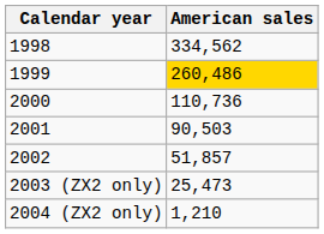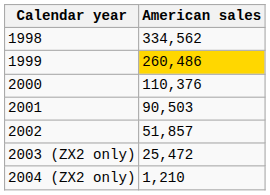2000 | American sales: 110,736 -> 110,376
2003 (ZX2 only) | American sales: 25,473 -> 25,472
